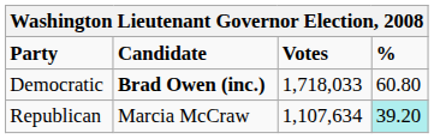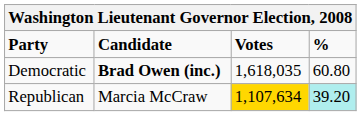Democratic | Votes: 1,718,033 -> 1,618,035
Republican | Votes: no background -> gold background
